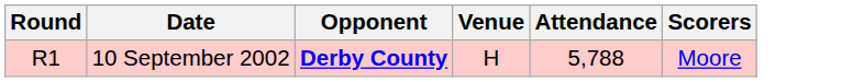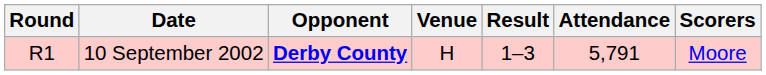+ column: Result | 1–3
10 September 2002 | Attendance: 5,788 -> 5,791
